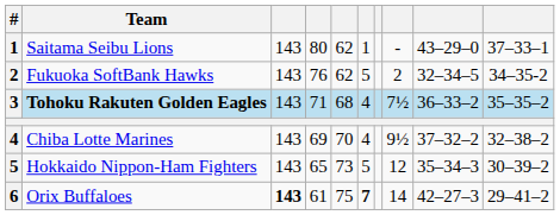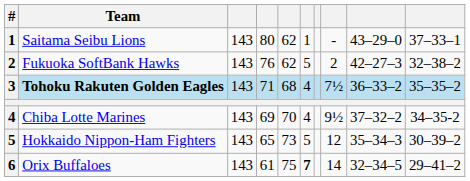Fukuoka SoftBank Hawks | column 9: 32–34–5 -> 42–27–3
Fukuoka SoftBank Hawks | column 10: 34–35-2 -> 32–38–2
Chiba Lotte Marines | column 10: 32–38–2 -> 34–35-2
Orix Buffaloes | column 3: bold -> normal
Orix Buffaloes | column 9: 42–27–3 -> 32–34–5
